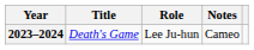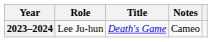columns swapped: Title <-> Role
